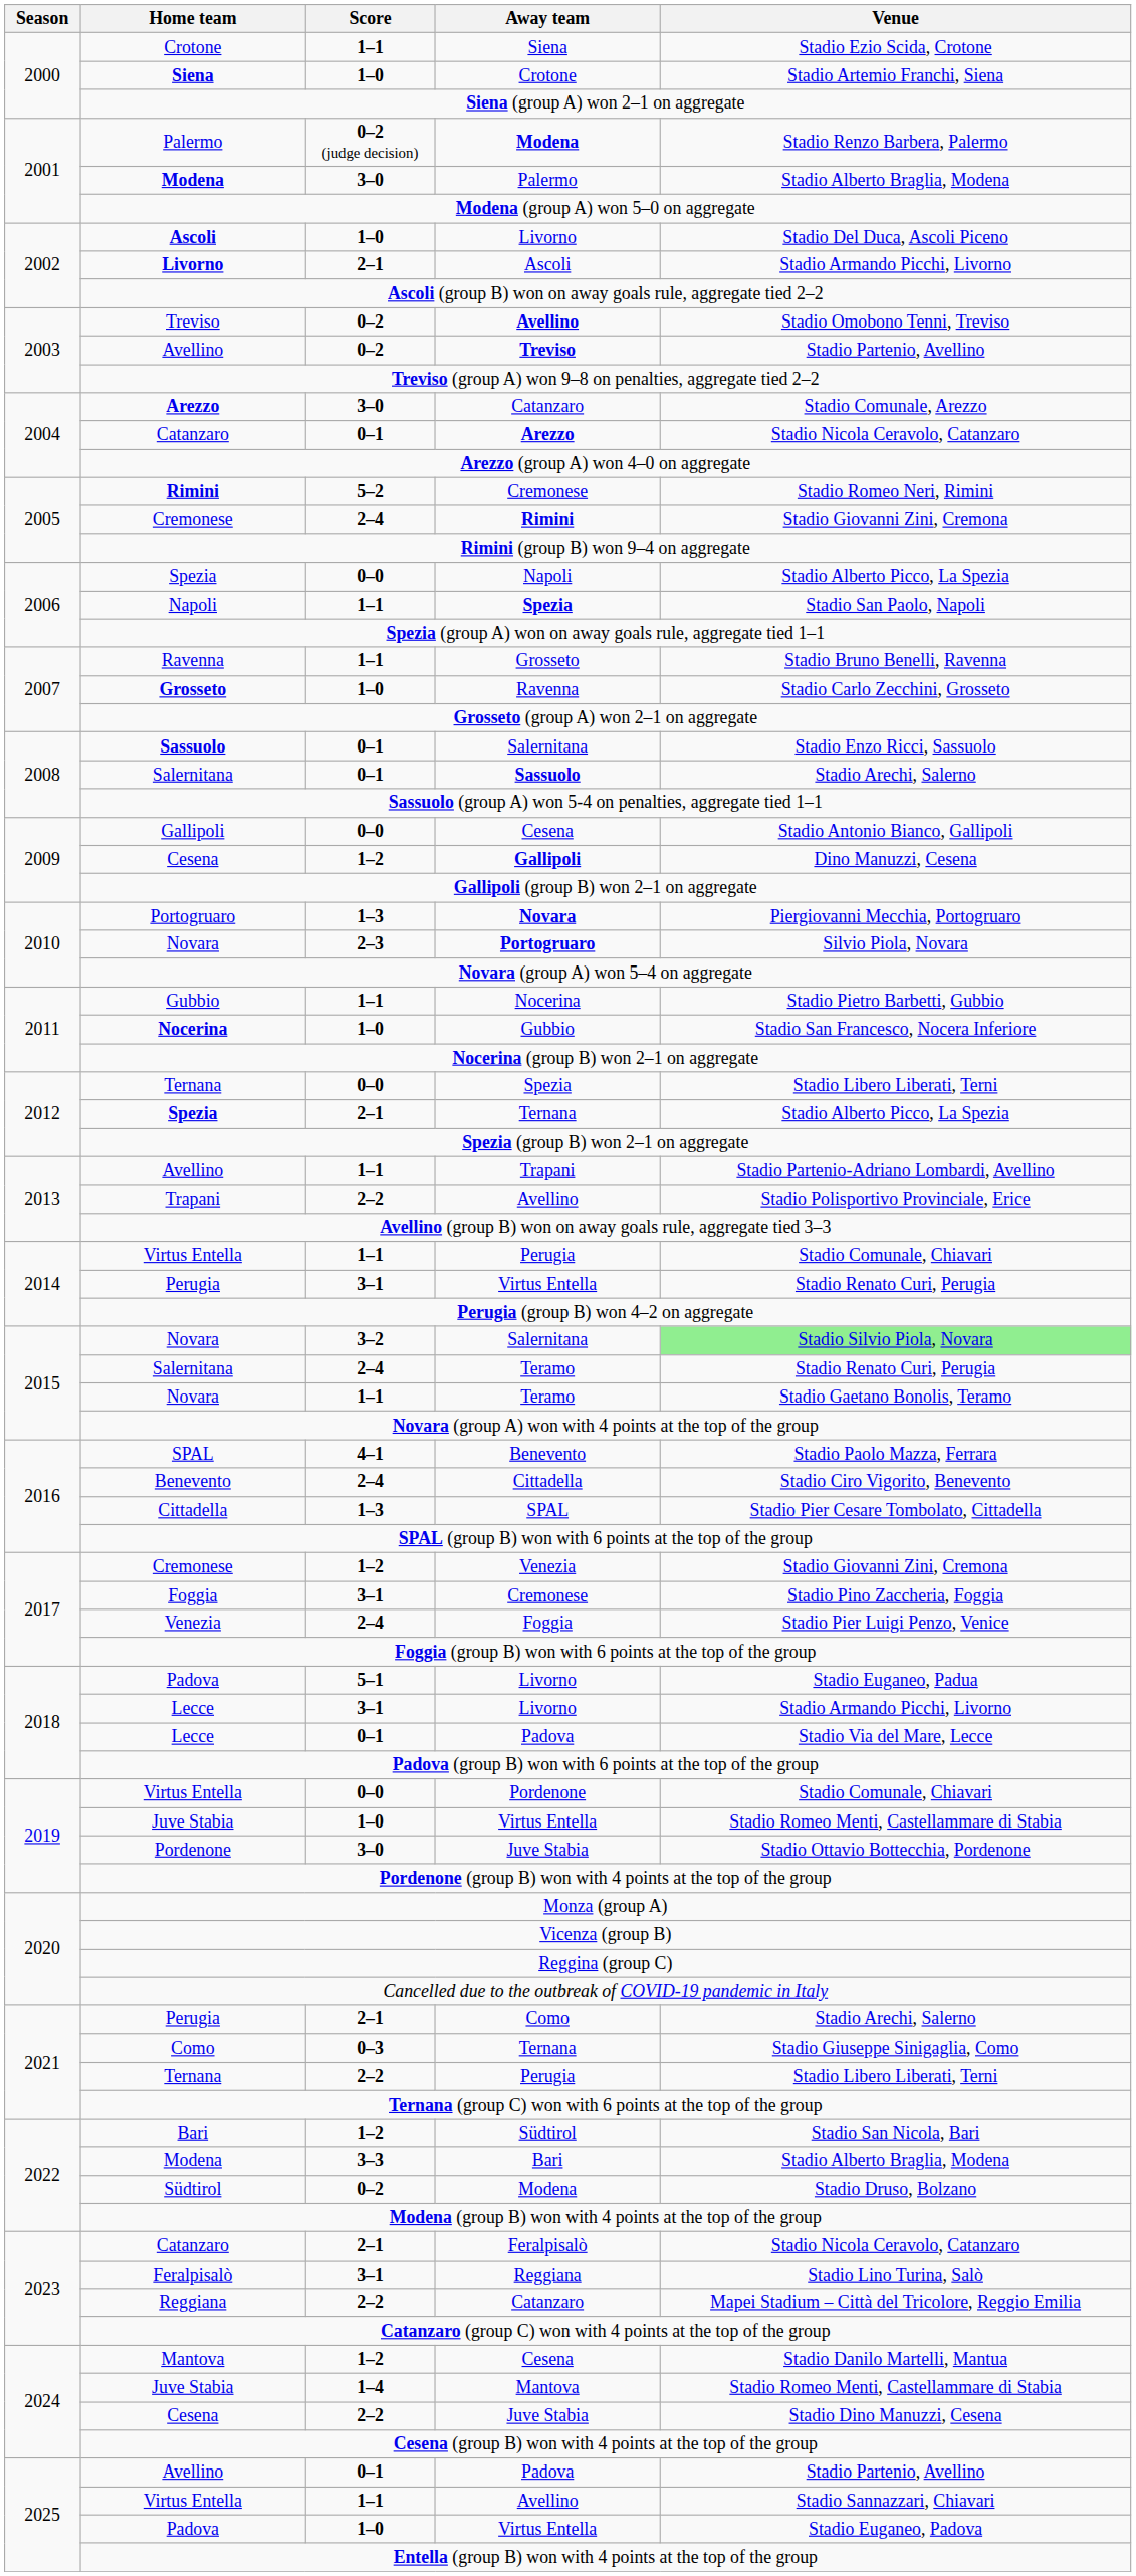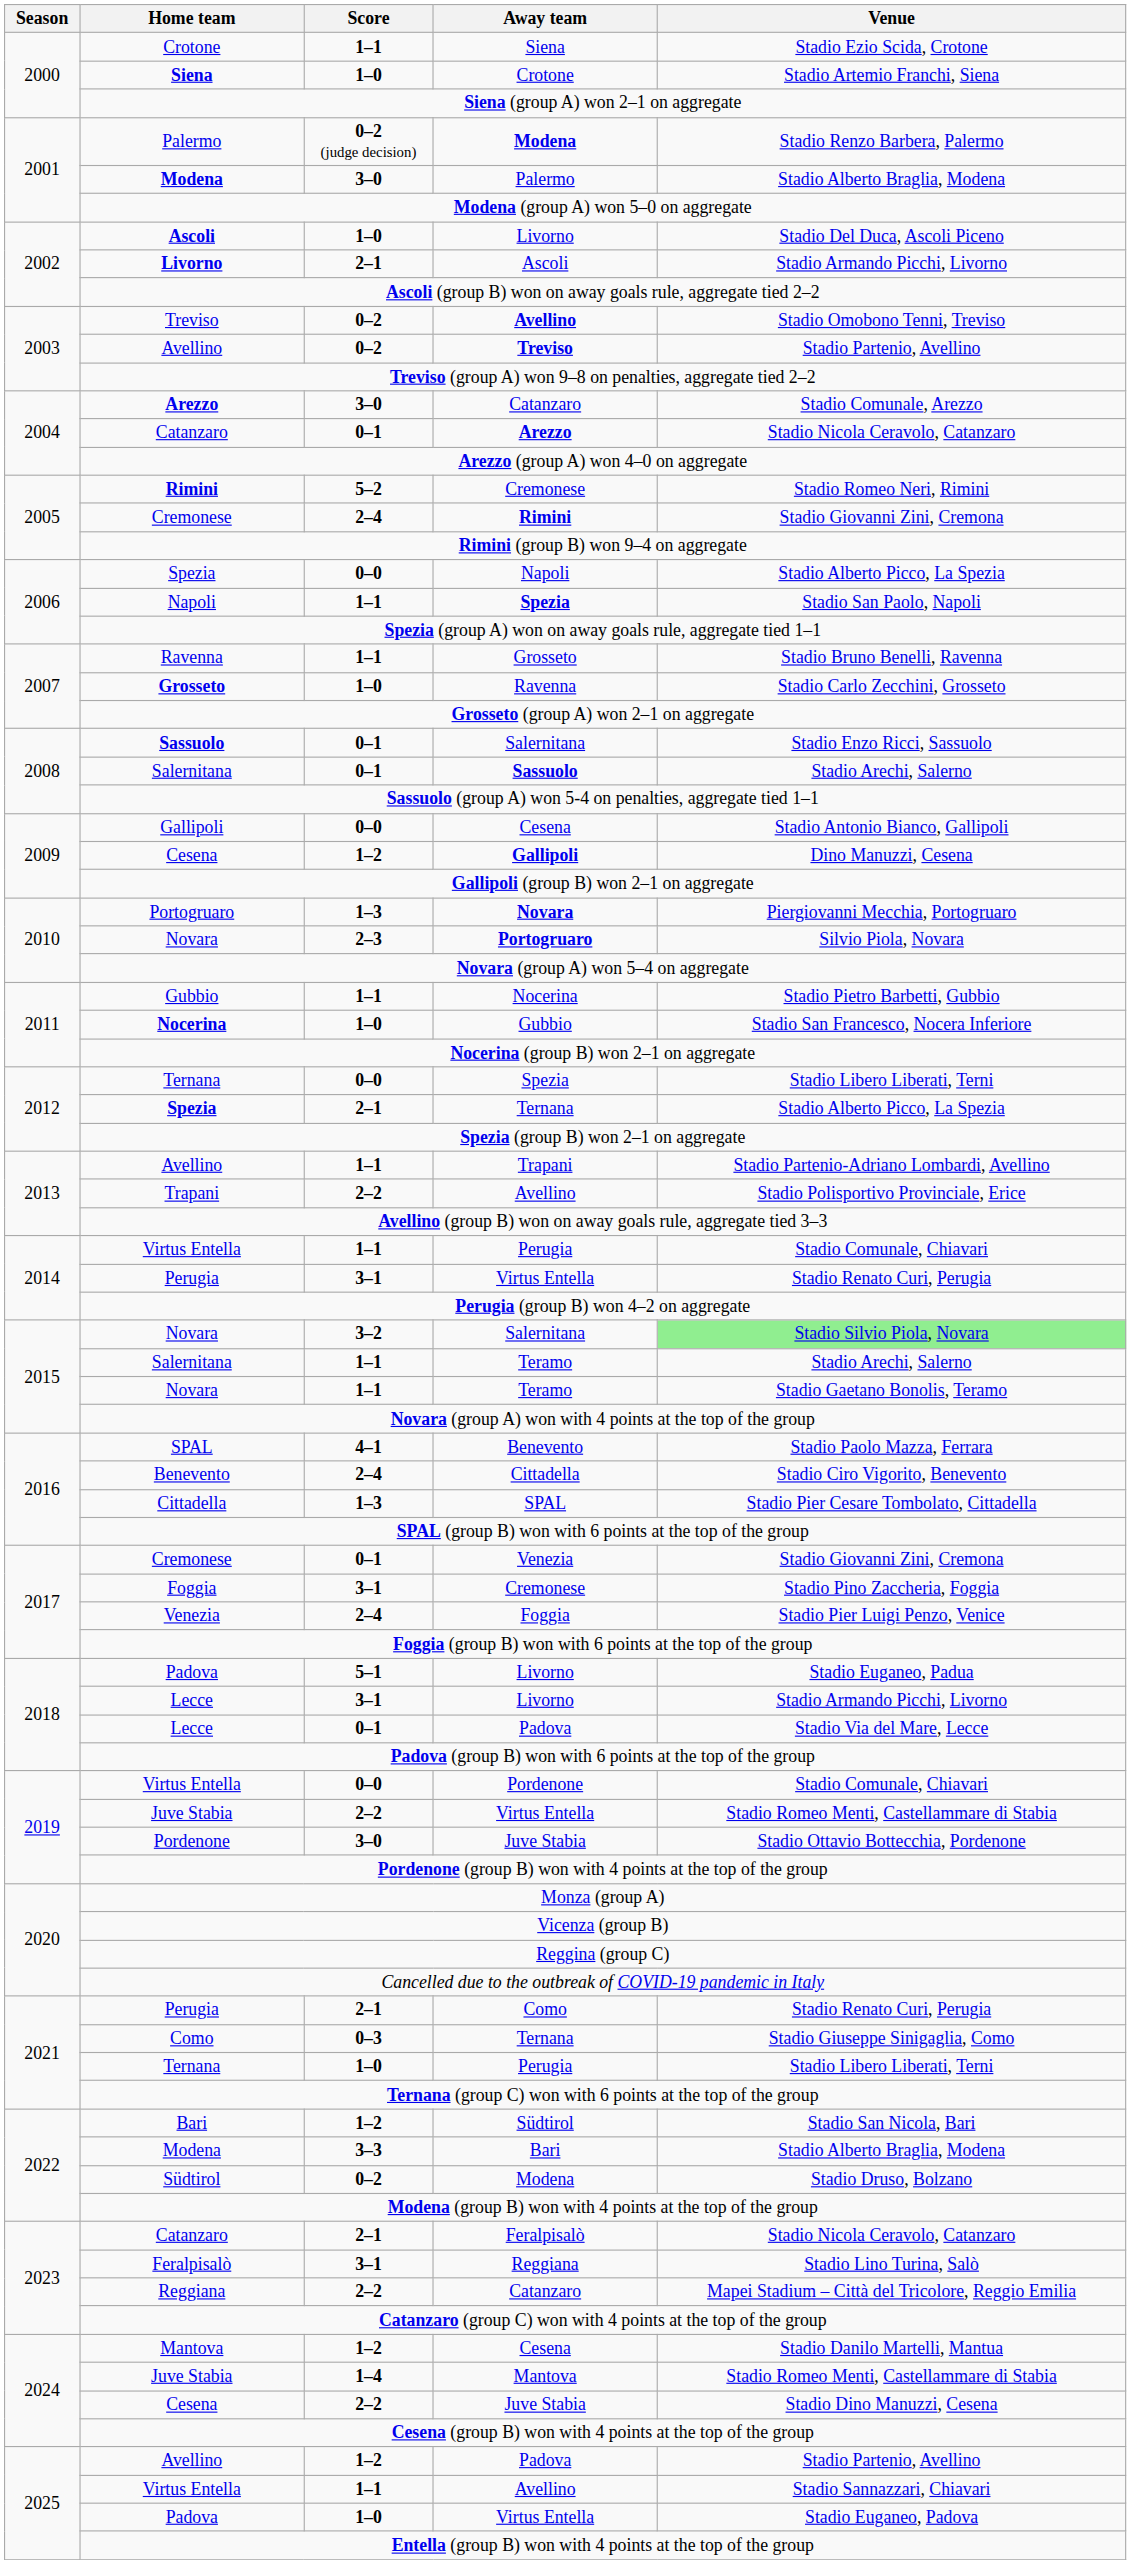Salernitana / Teramo | Score: 2–4 -> 1–1
Salernitana / Teramo | Venue: Stadio Renato Curi, Perugia -> Stadio Arechi, Salerno
Cremonese / Venezia | Score: 1–2 -> 0–1
Juve Stabia / Virtus Entella | Score: 1–0 -> 2–2
Perugia / Como | Venue: Stadio Arechi, Salerno -> Stadio Renato Curi, Perugia
Ternana / Perugia | Score: 2–2 -> 1–0
Avellino / Padova | Score: 0–1 -> 1–2
